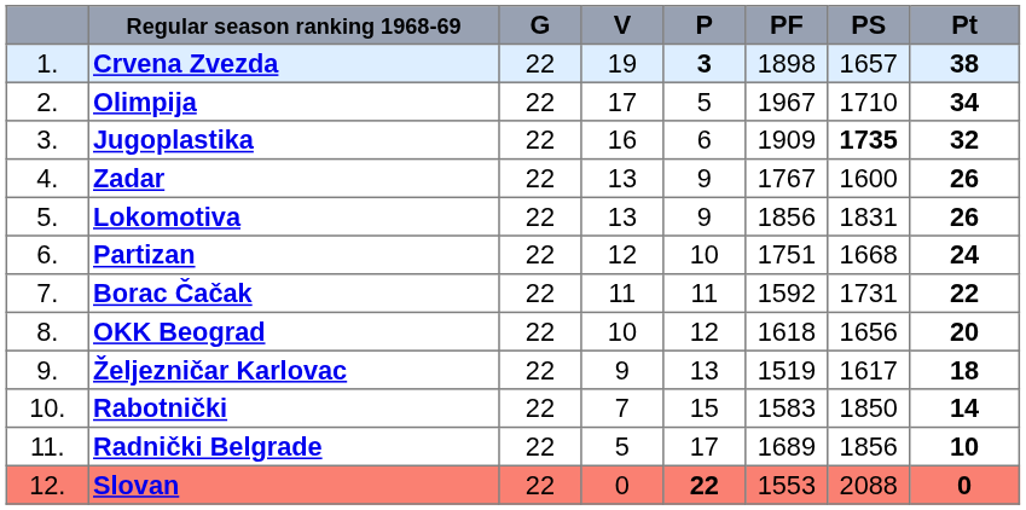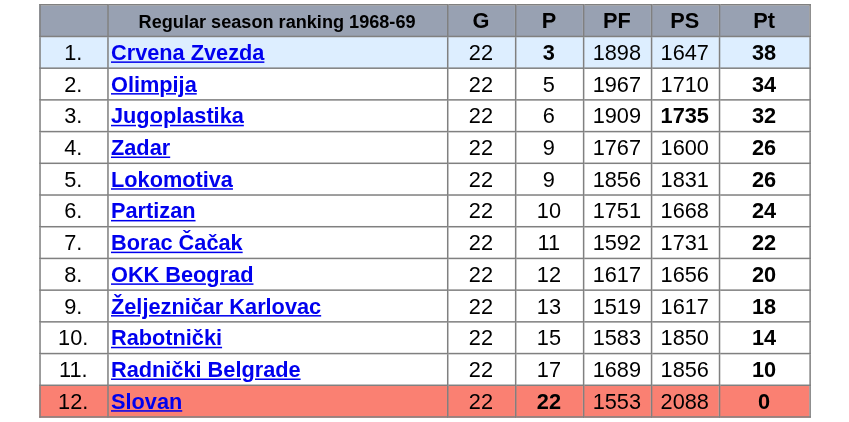- column: V | 19 | 17 | 16 | 13 | 13 | 12 | 11 | 10 | 9 | 7 | 5 | 0
Crvena Zvezda | PS: 1657 -> 1647
OKK Beograd | PF: 1618 -> 1617
